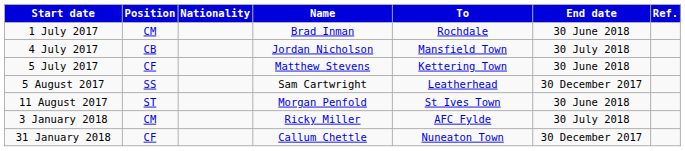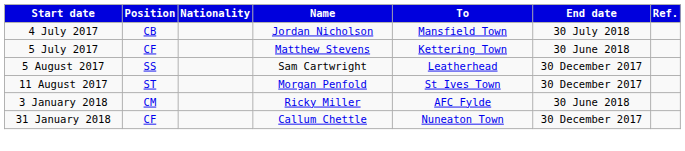- row: 1 July 2017 | CM | Brad Inman | Rochdale | 30 June 2018
11 August 2017 | End date: 30 June 2018 -> 30 December 2017
3 January 2018 | End date: 30 July 2018 -> 30 June 2018
